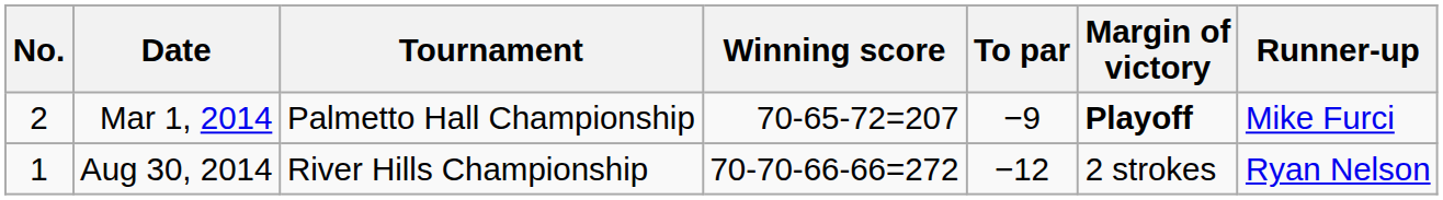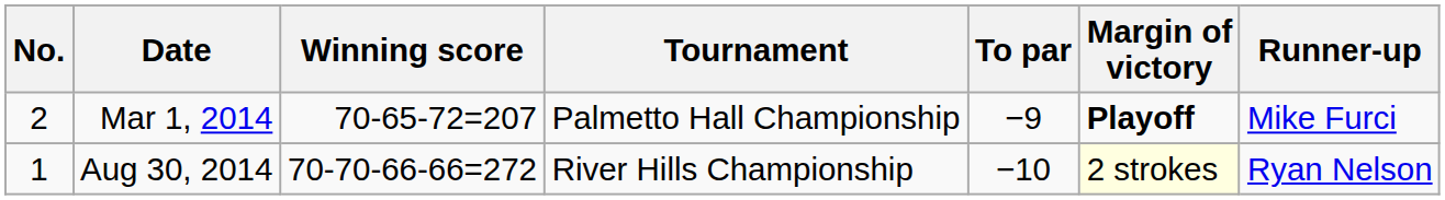columns swapped: Tournament <-> Winning score
Aug 30, 2014 | To par: −12 -> −10
Aug 30, 2014 | Margin of victory: no background -> lightyellow background
